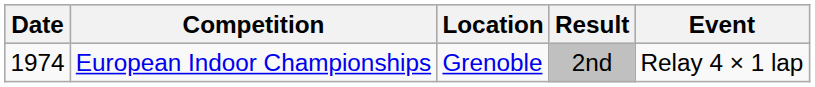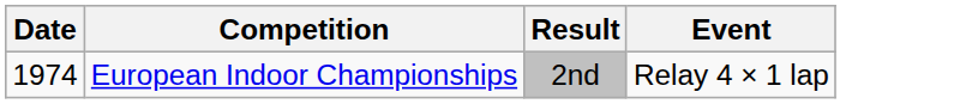- column: Location | Grenoble
